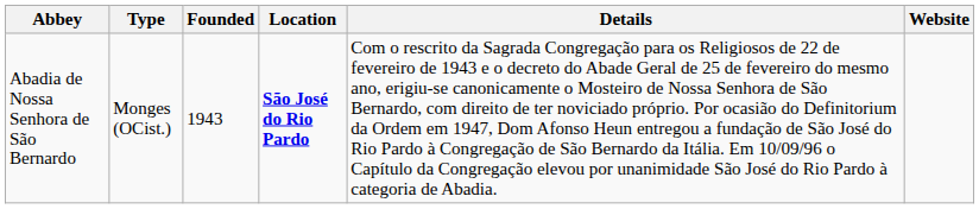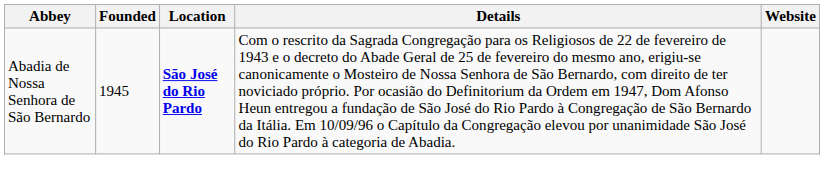- column: Type | Monges (OCist.)
Abadia de Nossa Senhora de São Bernardo | Founded: 1943 -> 1945
